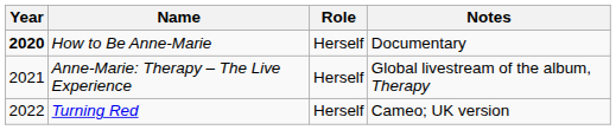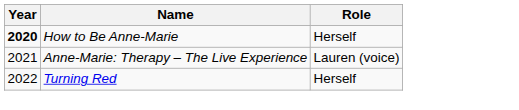- column: Notes | Documentary | Global livestream of the album, Therapy | Cameo; UK version
Anne-Marie: Therapy – The Live Experience | Role: Herself -> Lauren (voice)
